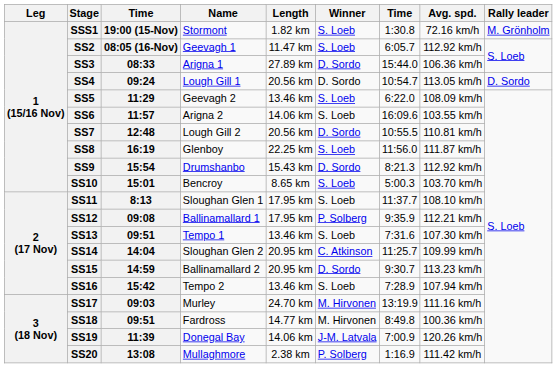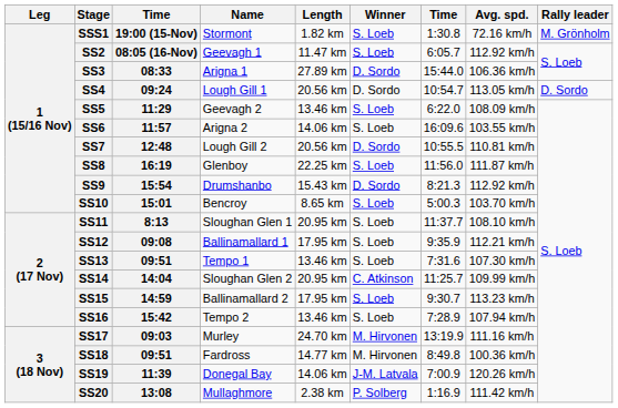SS11 | Length: 17.95 km -> 20.95 km
SS12 | Winner: P. Solberg -> S. Loeb
SS15 | Length: 20.95 km -> 17.95 km
SS15 | Winner: D. Sordo -> S. Loeb
